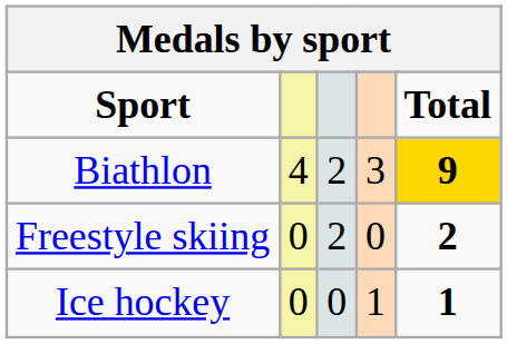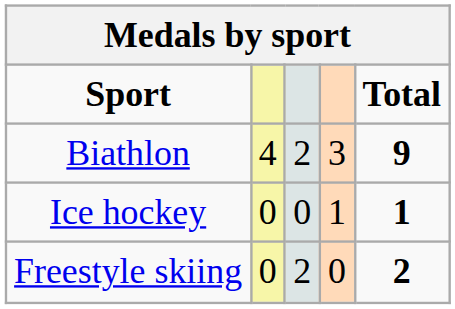Biathlon | Total: gold background -> no background
rows swapped: Freestyle skiing <-> Ice hockey
